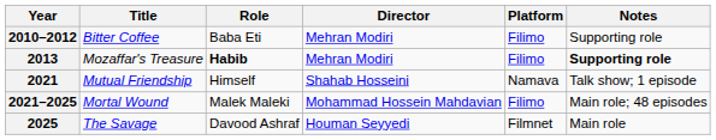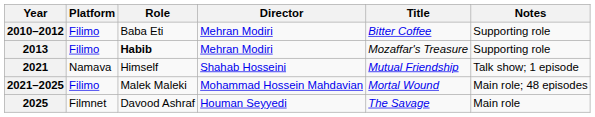columns swapped: Title <-> Platform
2013 | Notes: bold -> normal
